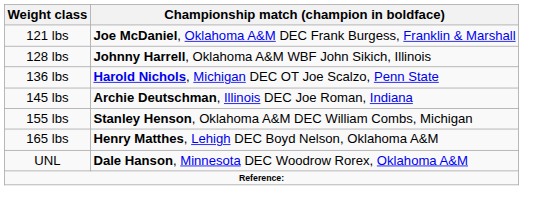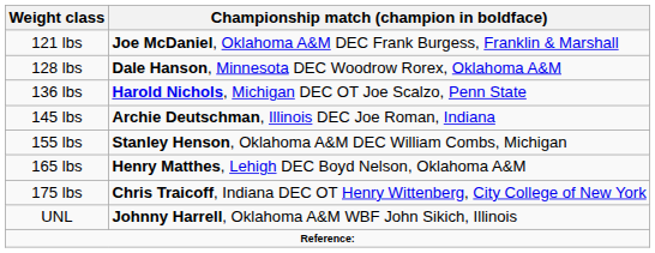128 lbs | Championship match (champion in boldface): Johnny Harrell, Oklahoma A&M WBF John Sikich, Illinois -> Dale Hanson, Minnesota DEC Woodrow Rorex, Oklahoma A&M
+ row: 175 lbs | Chris Traicoff, Indiana DEC OT Henry Wittenberg, City College of New York
UNL | Championship match (champion in boldface): Dale Hanson, Minnesota DEC Woodrow Rorex, Oklahoma A&M -> Johnny Harrell, Oklahoma A&M WBF John Sikich, Illinois
